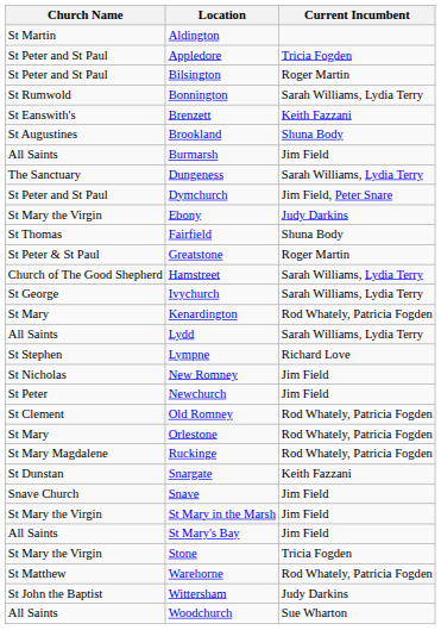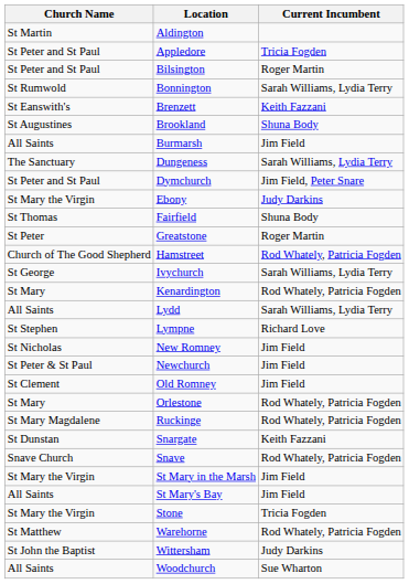Greatstone | Church Name: St Peter & St Paul -> St Peter
Hamstreet | Current Incumbent: Sarah Williams, Lydia Terry -> Rod Whately, Patricia Fogden
Newchurch | Church Name: St Peter -> St Peter & St Paul
Old Romney | Current Incumbent: Rod Whately, Patricia Fogden -> Jim Field
Snave | Current Incumbent: Jim Field -> Rod Whately, Patricia Fogden
